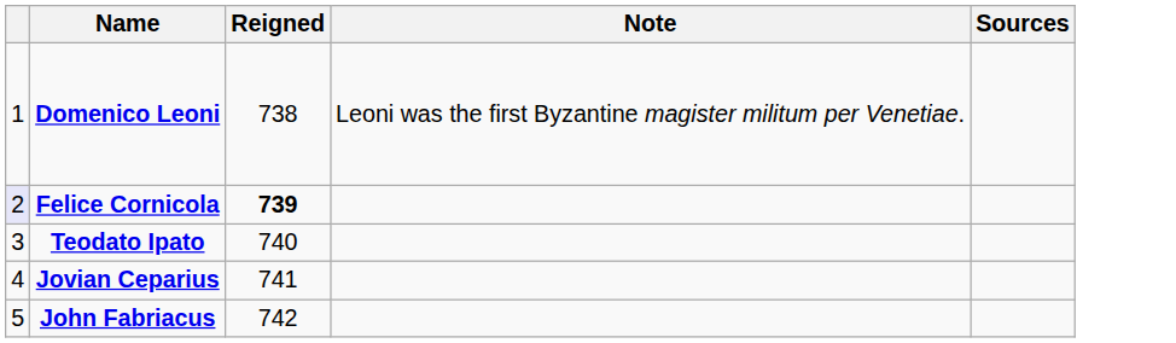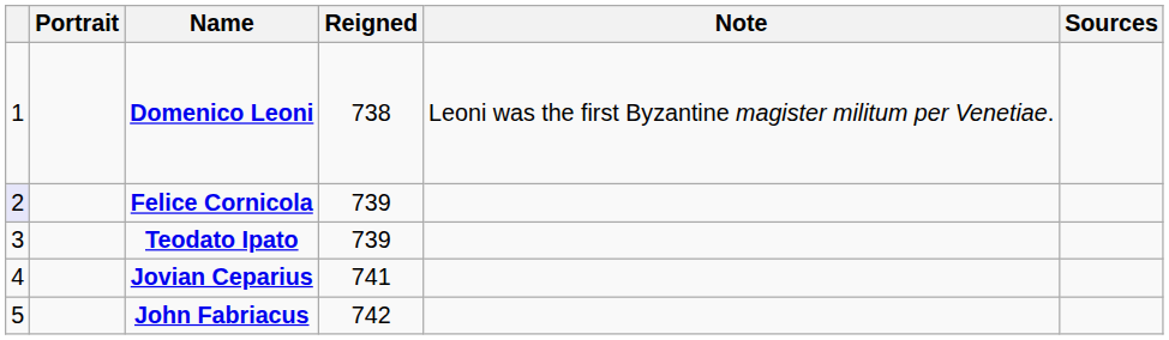+ column: Portrait
Felice Cornicola | Reigned: bold -> normal
Teodato Ipato | Reigned: 740 -> 739
